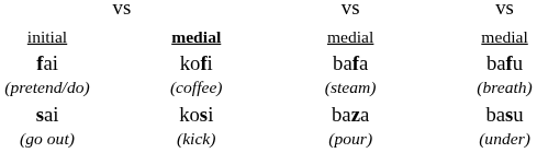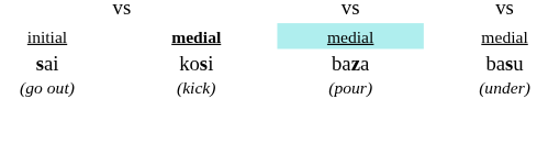initial | column 4: no background -> paleturquoise background
- row: fai (pretend/do) | kofi (coffee) | bafa (steam) | bafu (breath)
